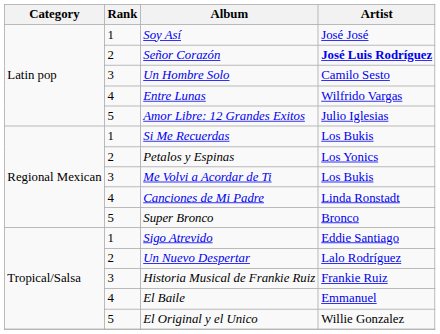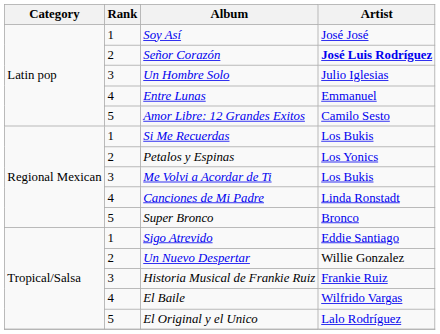Un Hombre Solo | Artist: Camilo Sesto -> Julio Iglesias
Entre Lunas | Artist: Wilfrido Vargas -> Emmanuel
Amor Libre: 12 Grandes Exitos | Artist: Julio Iglesias -> Camilo Sesto
Un Nuevo Despertar | Artist: Lalo Rodríguez -> Willie Gonzalez
El Baile | Artist: Emmanuel -> Wilfrido Vargas
El Original y el Unico | Artist: Willie Gonzalez -> Lalo Rodríguez
